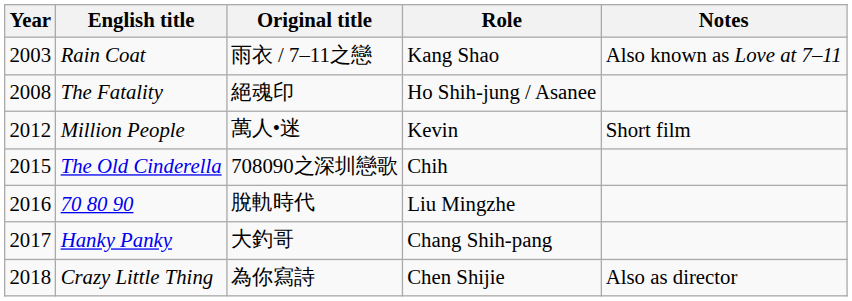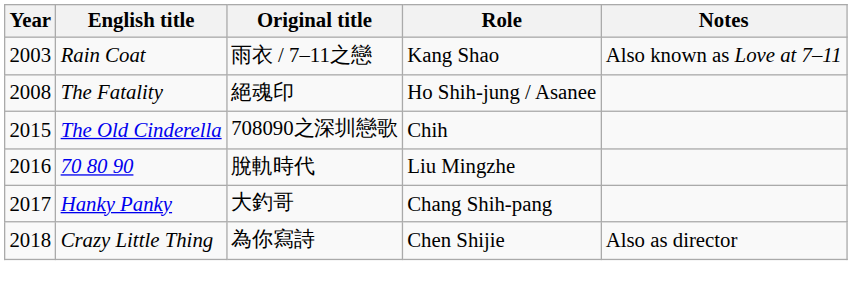- row: 2012 | Million People | 萬人•迷 | Kevin | Short film
